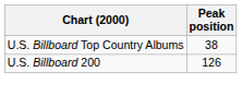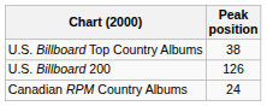+ row: Canadian RPM Country Albums | 24
